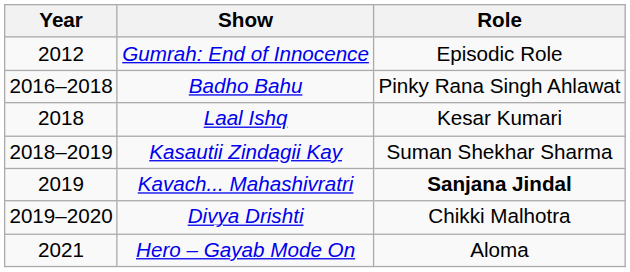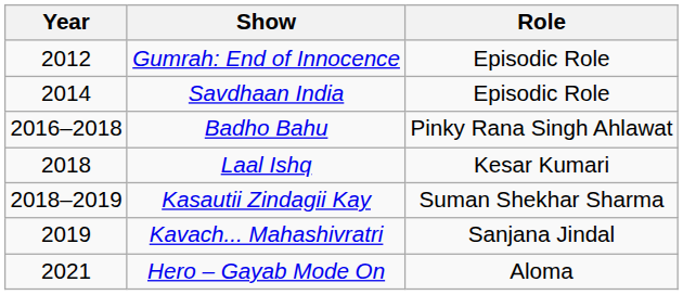+ row: 2014 | Savdhaan India | Episodic Role
Kavach... Mahashivratri | Role: bold -> normal
- row: 2019–2020 | Divya Drishti | Chikki Malhotra
